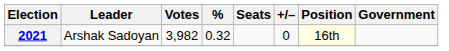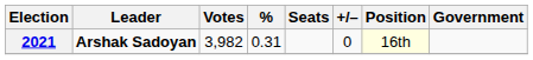2021 | Leader: normal -> bold
2021 | %: 0.32 -> 0.31
